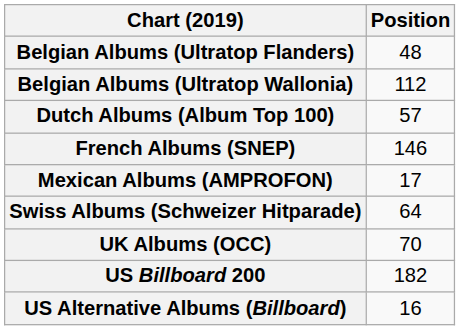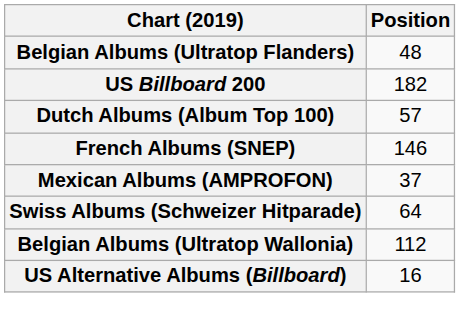rows swapped: Belgian Albums (Ultratop Wallonia) <-> US Billboard 200
Mexican Albums (AMPROFON) | Position: 17 -> 37
- row: UK Albums (OCC) | 70
